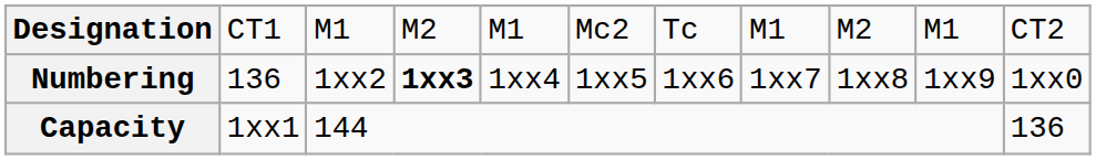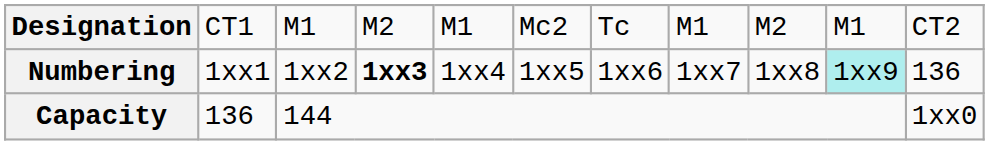Numbering | column 2: 136 -> 1xx1
Numbering | column 10: no background -> paleturquoise background
Numbering | column 11: 1xx0 -> 136
Capacity | column 2: 1xx1 -> 136
Capacity | column 11: 136 -> 1xx0
